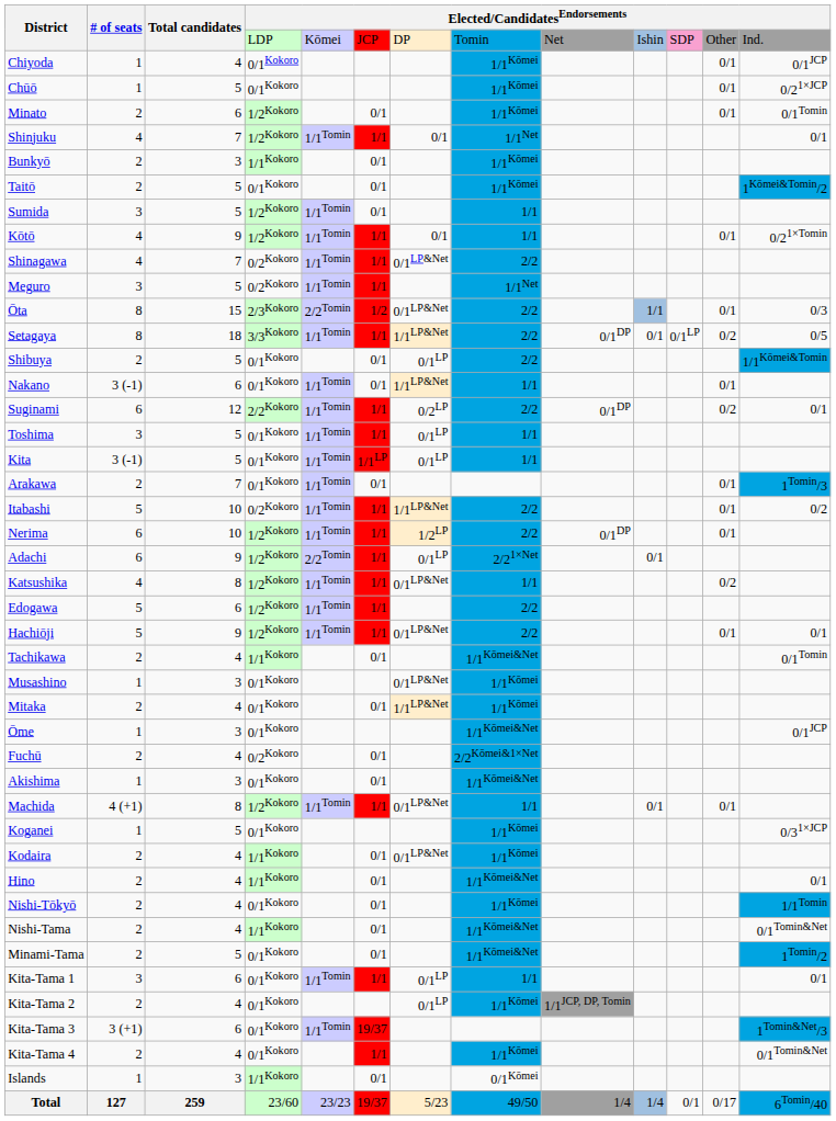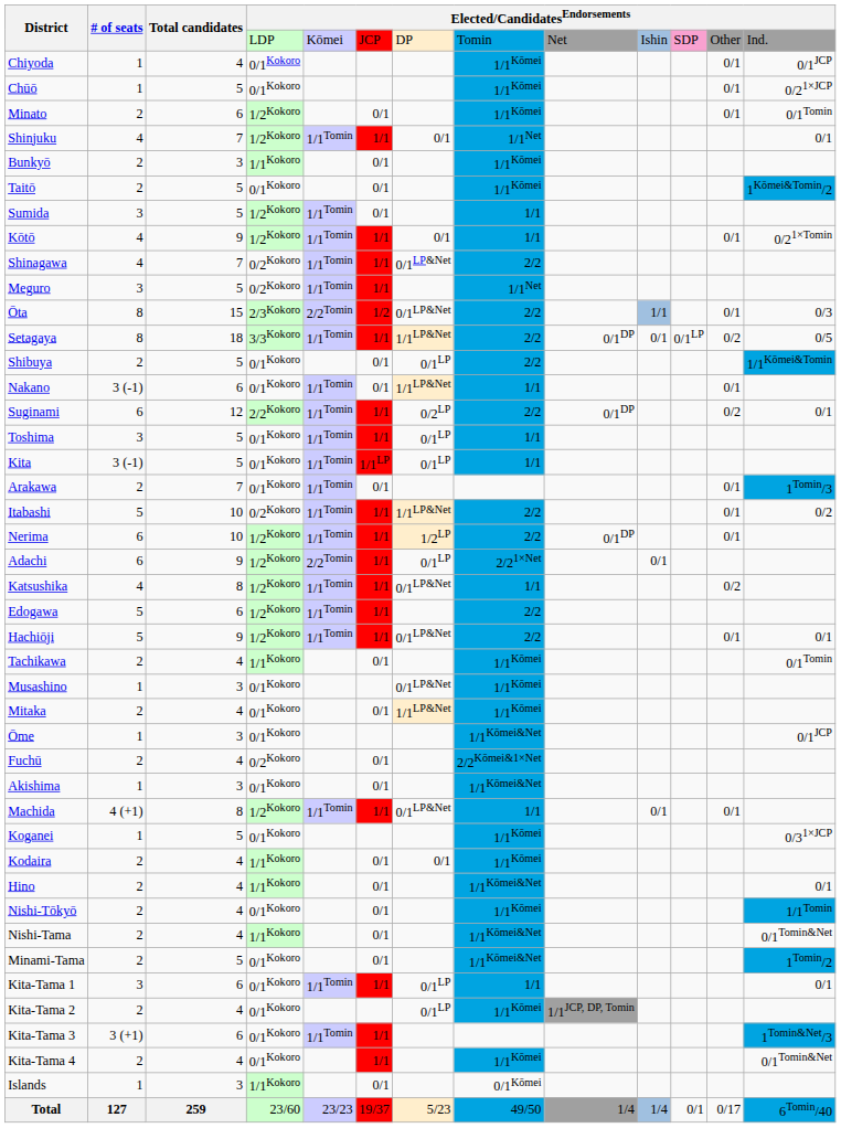Tachikawa | column 8: 1/1Kōmei&Net -> 1/1Kōmei
Kodaira | column 7: 0/1LP&Net -> 0/1
Kita-Tama 3 | column 6: 19/37 -> 1/1
